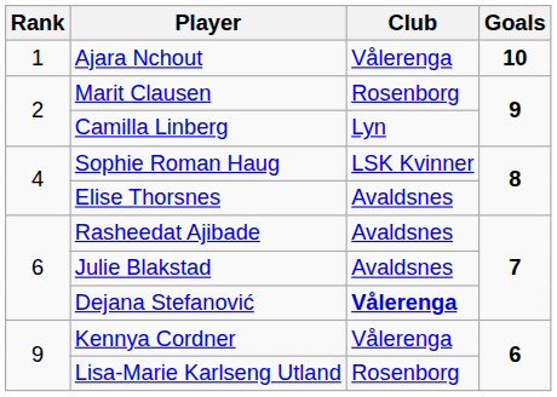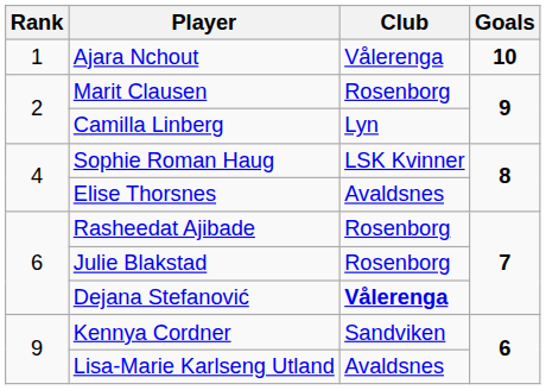Rasheedat Ajibade | Club: Avaldsnes -> Rosenborg
Julie Blakstad | Club: Avaldsnes -> Rosenborg
Kennya Cordner | Club: Vålerenga -> Sandviken
Lisa-Marie Karlseng Utland | Club: Rosenborg -> Avaldsnes
